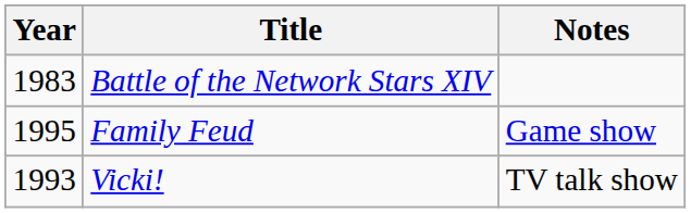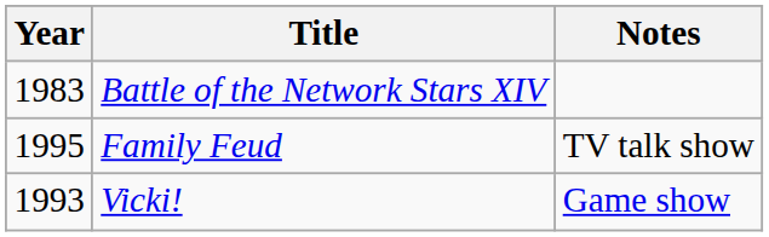Family Feud | Notes: Game show -> TV talk show
Vicki! | Notes: TV talk show -> Game show
